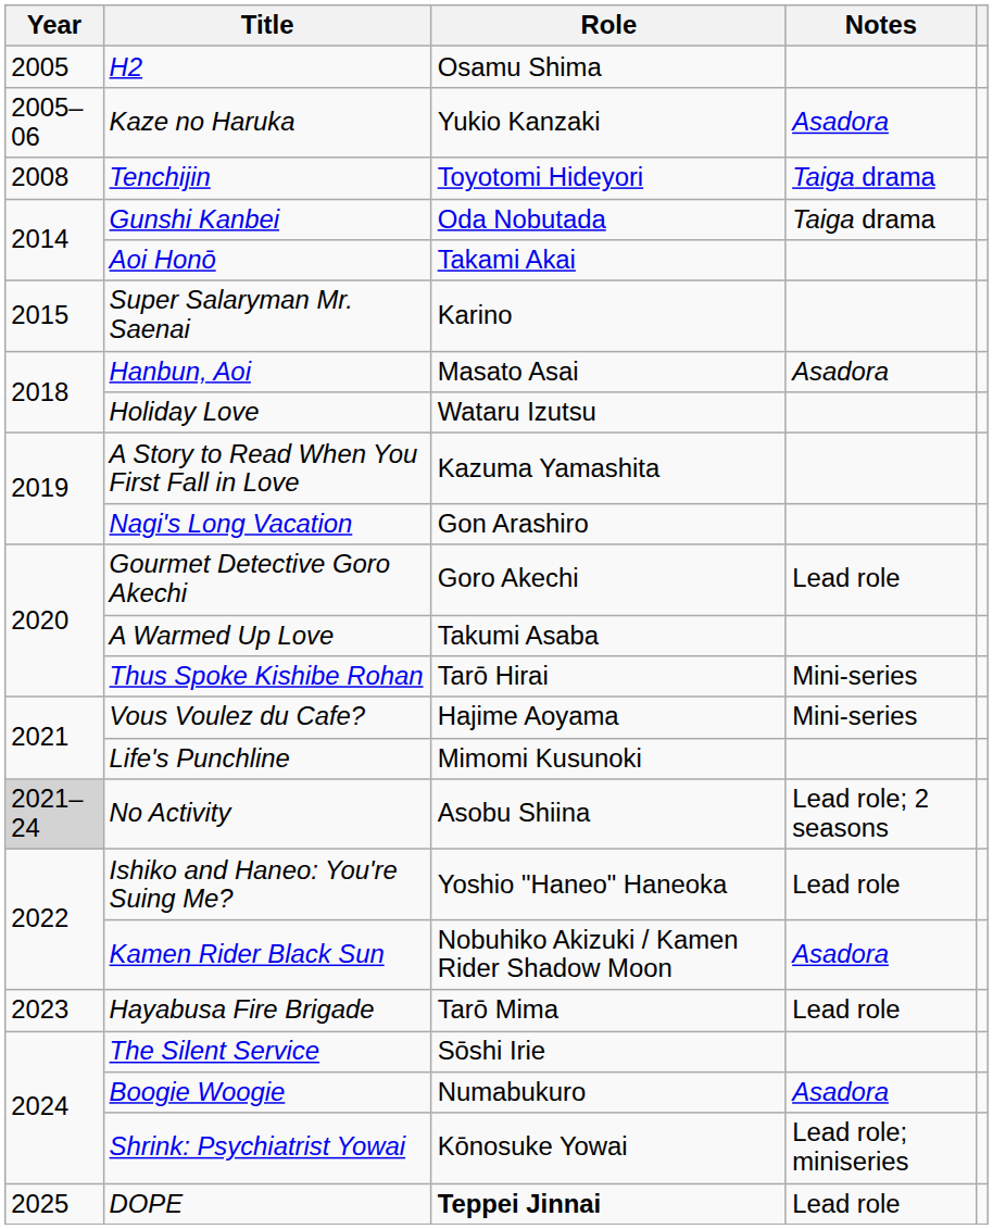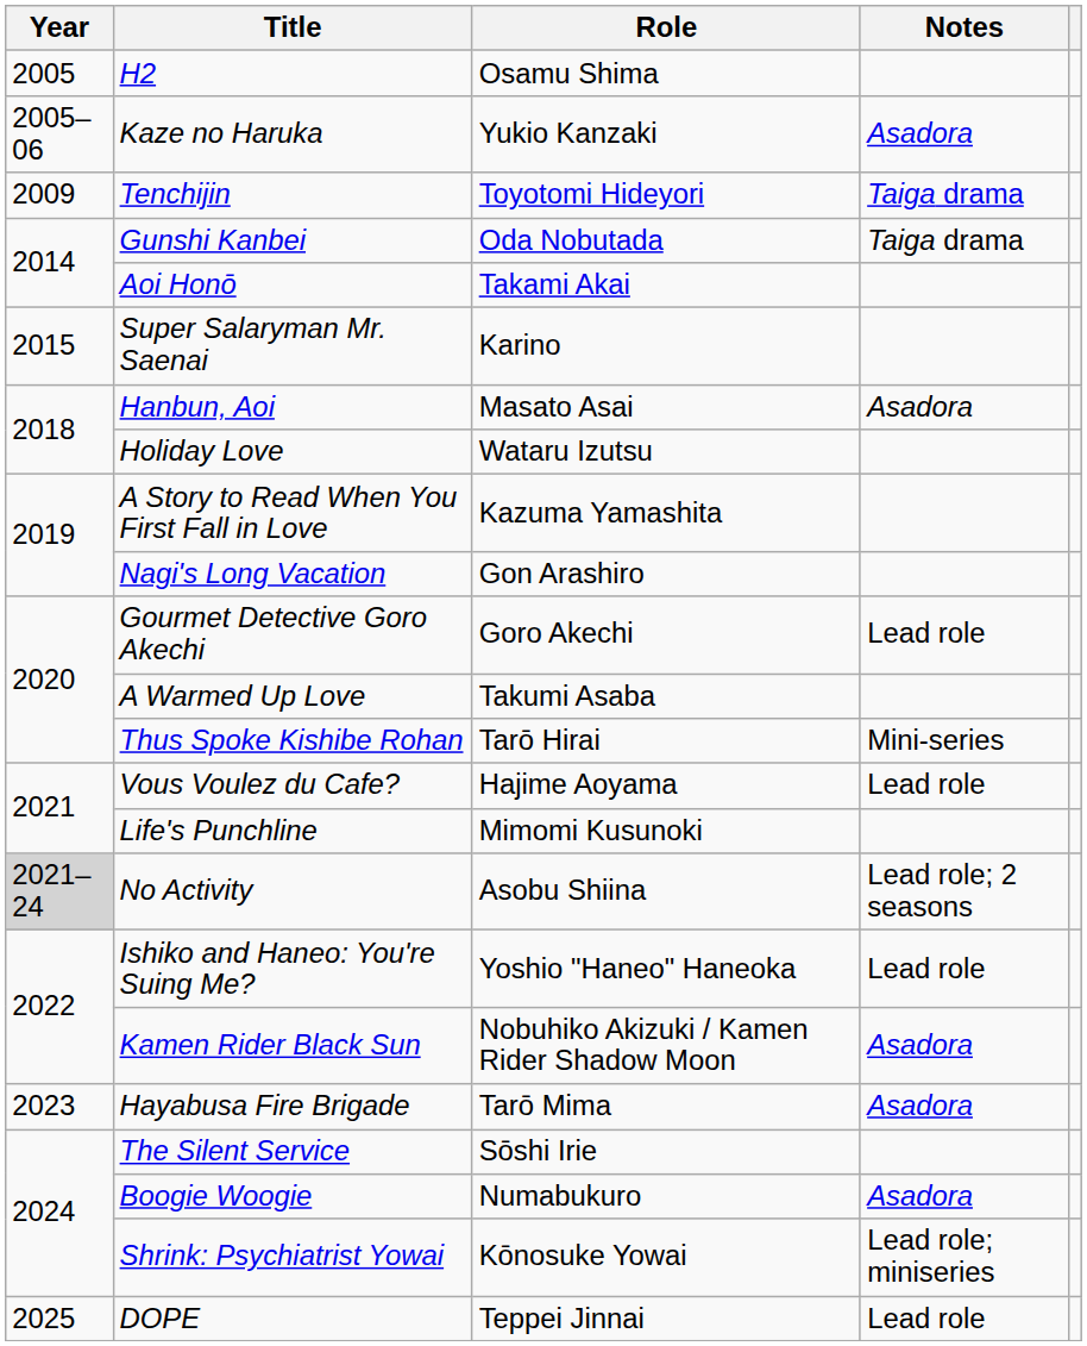Tenchijin | Year: 2008 -> 2009
Vous Voulez du Cafe? | Notes: Mini-series -> Lead role
Hayabusa Fire Brigade | Notes: Lead role -> Asadora
DOPE | Role: bold -> normal
